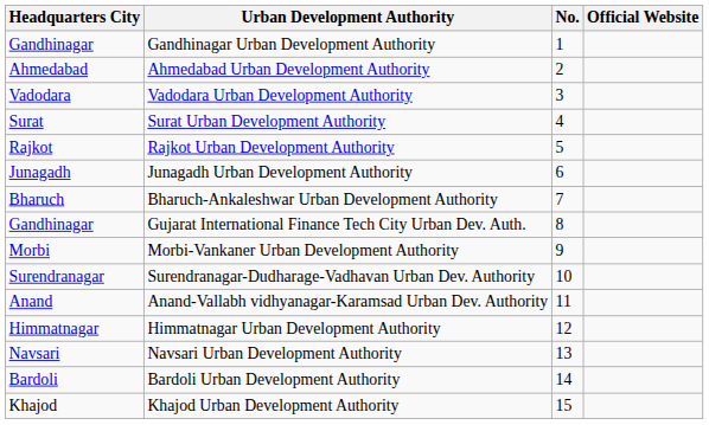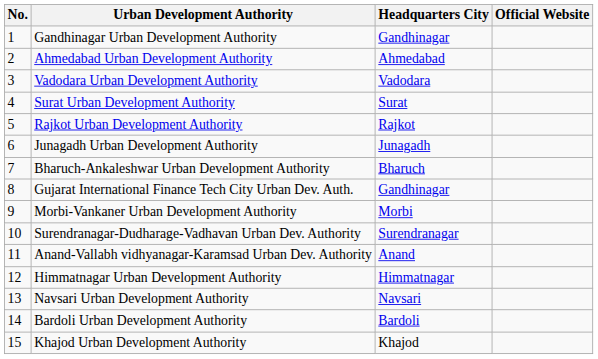columns swapped: No. <-> Headquarters City
